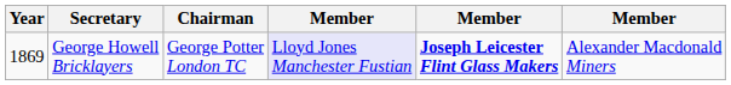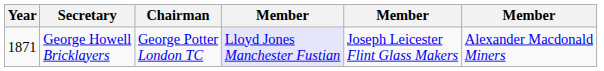George Howell Bricklayers | Year: 1869 -> 1871
George Howell Bricklayers | column 5: bold -> normal
